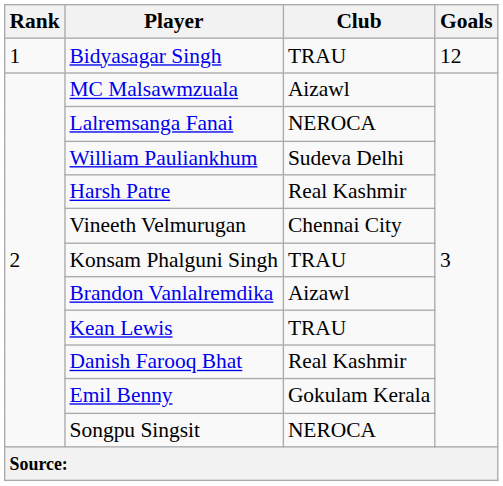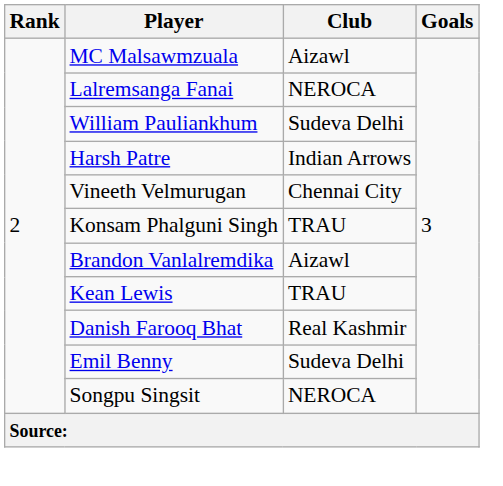- row: 1 | Bidyasagar Singh | TRAU | 12
Harsh Patre | Club: Real Kashmir -> Indian Arrows
Emil Benny | Club: Gokulam Kerala -> Sudeva Delhi
